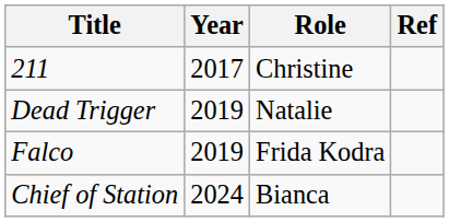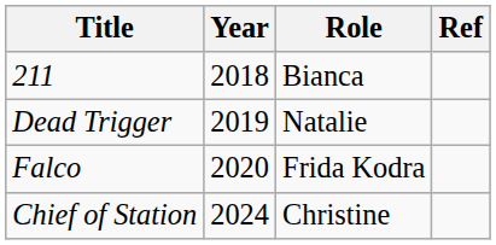211 | Year: 2017 -> 2018
211 | Role: Christine -> Bianca
Falco | Year: 2019 -> 2020
Chief of Station | Role: Bianca -> Christine
